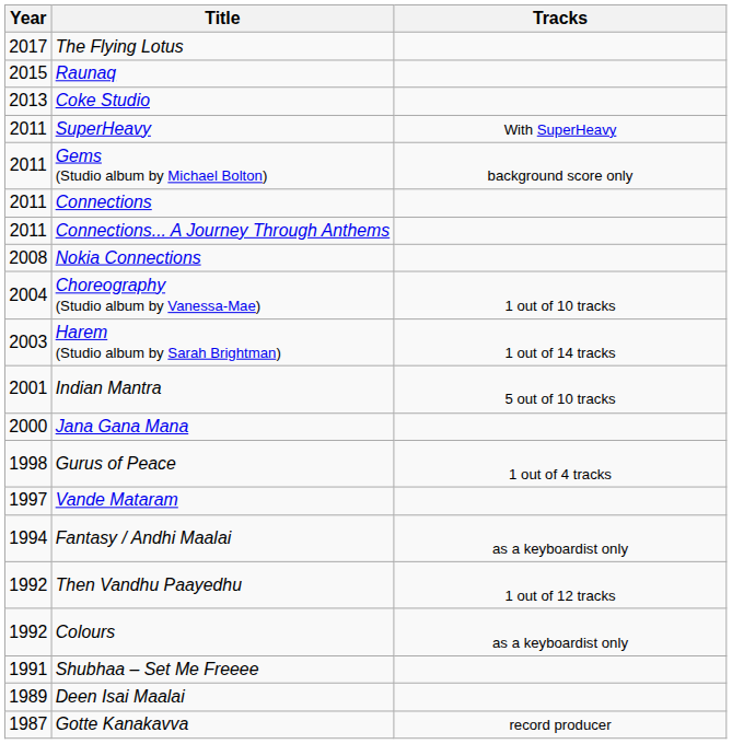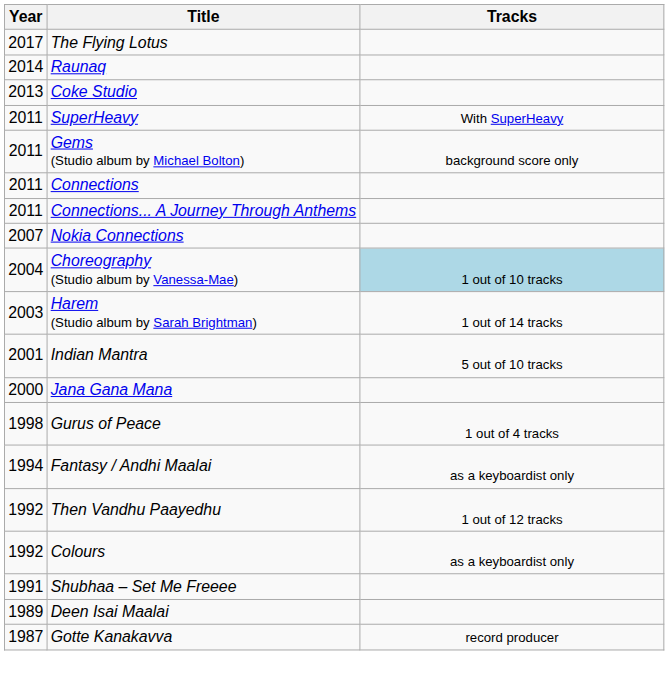Raunaq | Year: 2015 -> 2014
Nokia Connections | Year: 2008 -> 2007
Choreography (Studio album by Vanessa-Mae) | Tracks: no background -> lightblue background
- row: 1997 | Vande Mataram
